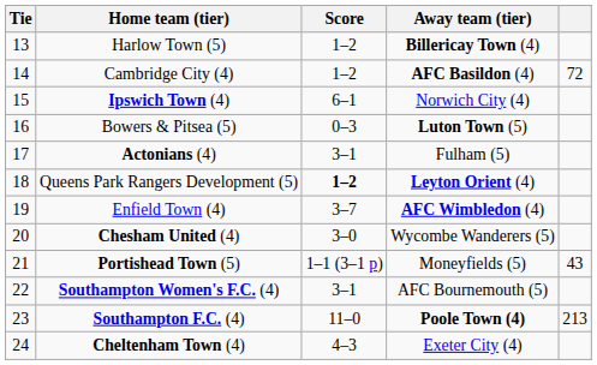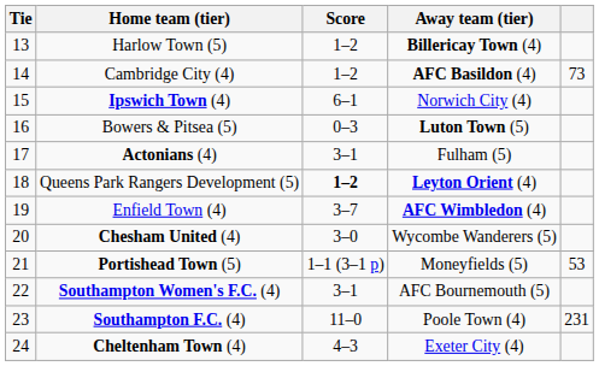Cambridge City (4) | column 5: 72 -> 73
Portishead Town (5) | column 5: 43 -> 53
Southampton F.C. (4) | Away team (tier): bold -> normal
Southampton F.C. (4) | column 5: 213 -> 231
